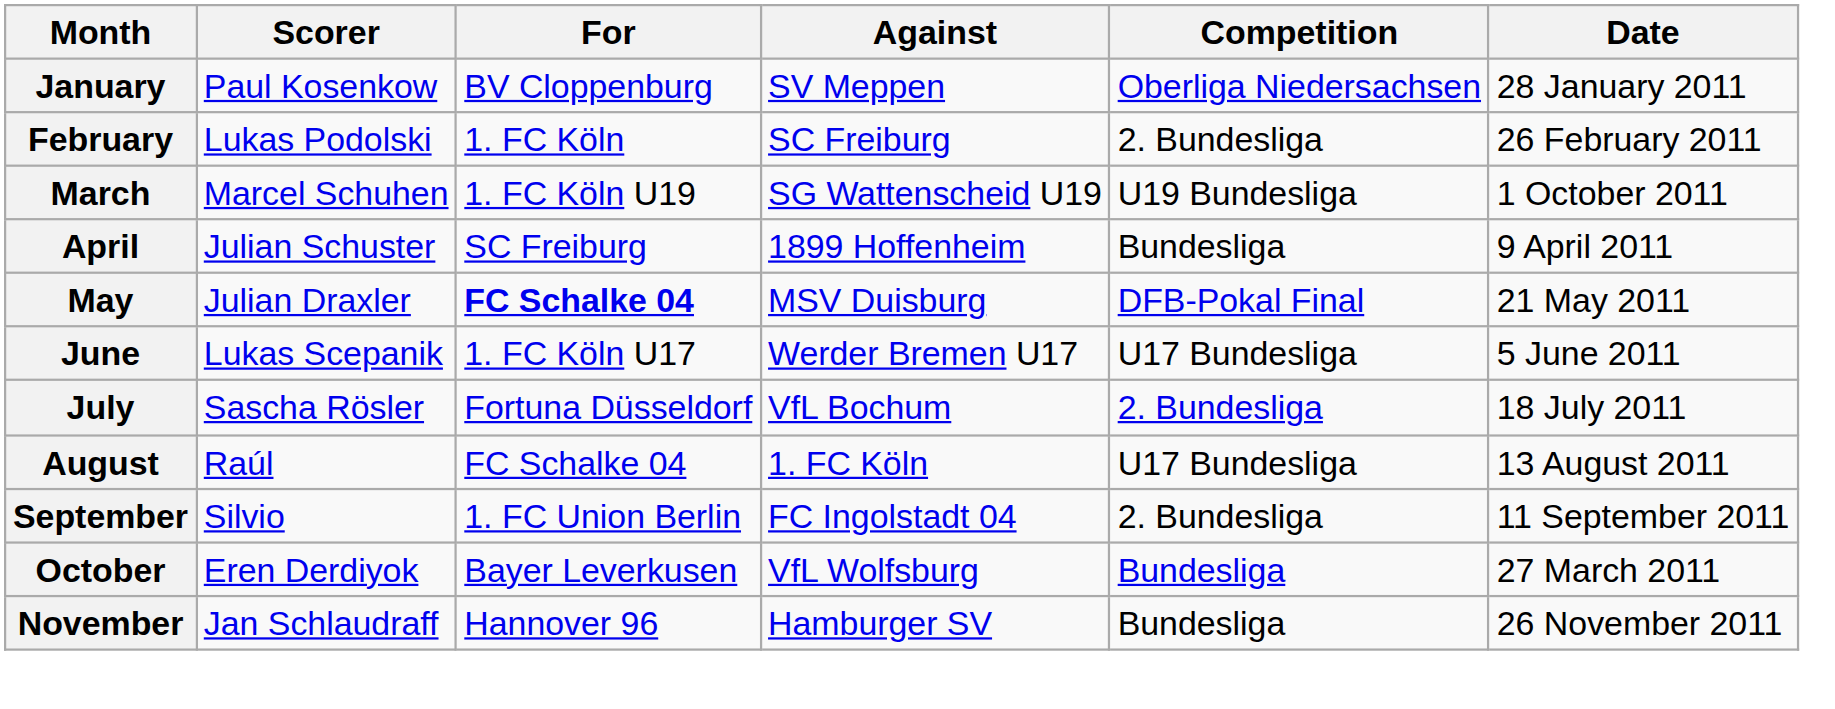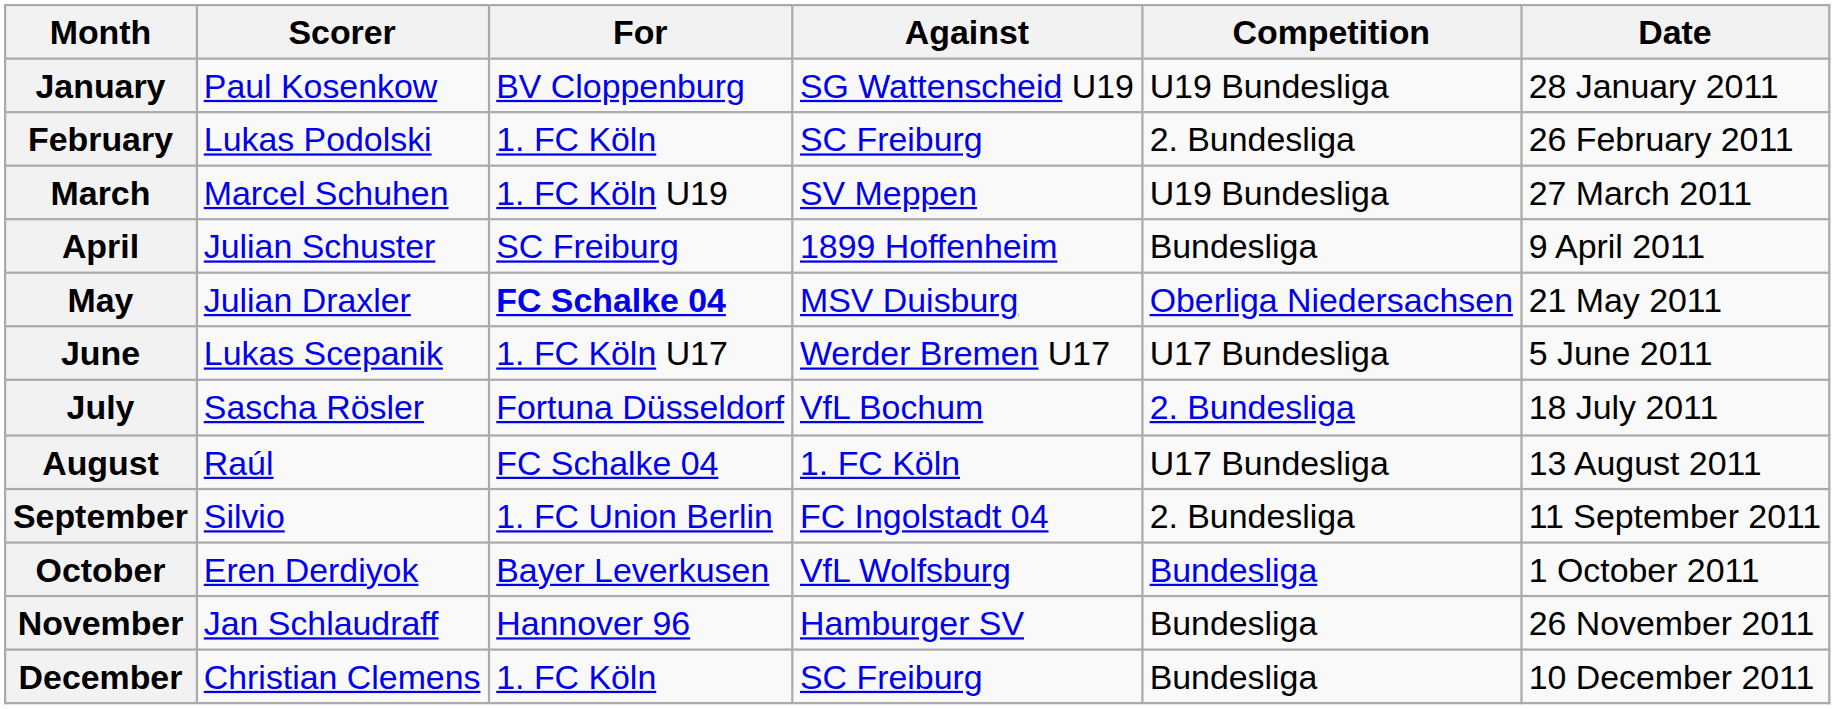January | Against: SV Meppen -> SG Wattenscheid U19
January | Competition: Oberliga Niedersachsen -> U19 Bundesliga
March | Against: SG Wattenscheid U19 -> SV Meppen
March | Date: 1 October 2011 -> 27 March 2011
May | Competition: DFB-Pokal Final -> Oberliga Niedersachsen
October | Date: 27 March 2011 -> 1 October 2011
+ row: December | Christian Clemens | 1. FC Köln | SC Freiburg | Bundesliga | 10 December 2011
